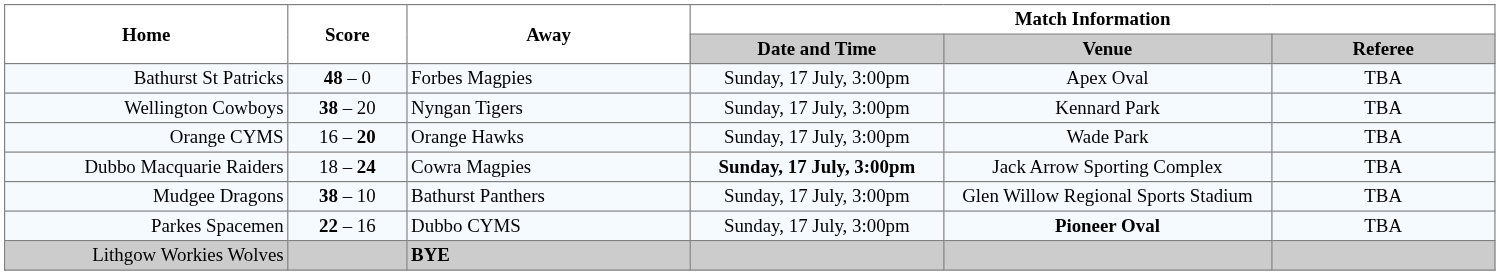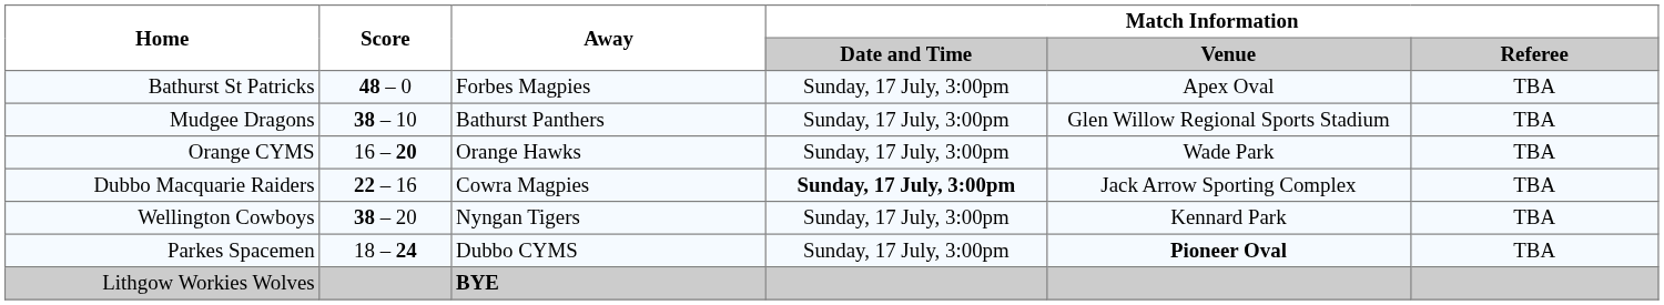rows swapped: Mudgee Dragons <-> Wellington Cowboys
Dubbo Macquarie Raiders | Score: 18 – 24 -> 22 – 16
Parkes Spacemen | Score: 22 – 16 -> 18 – 24
